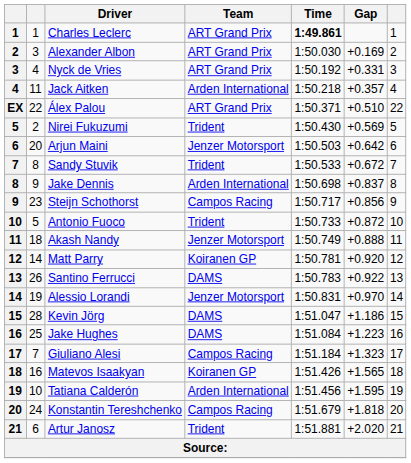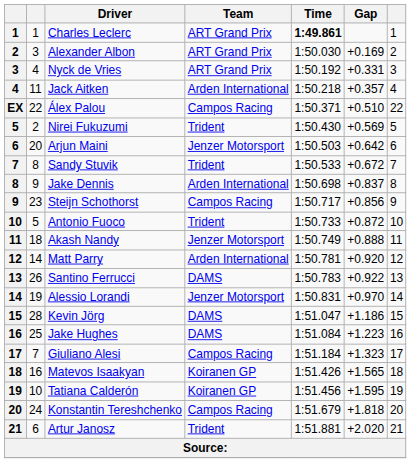Álex Palou | Team: ART Grand Prix -> Campos Racing
Matt Parry | Team: Koiranen GP -> Arden International
Tatiana Calderón | Team: Arden International -> Koiranen GP
